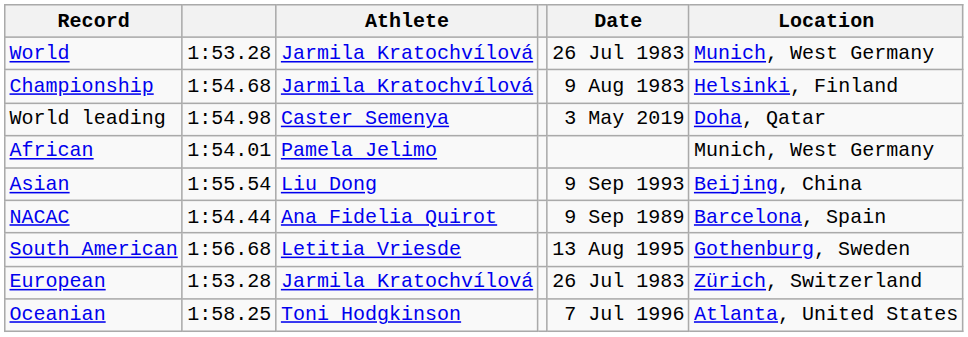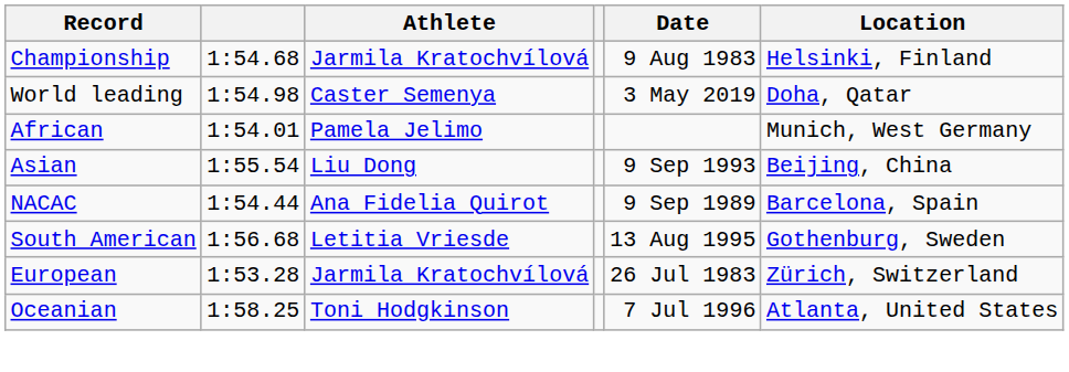- row: World | 1:53.28 | Jarmila Kratochvílová | 26 Jul 1983 | Munich, West Germany
